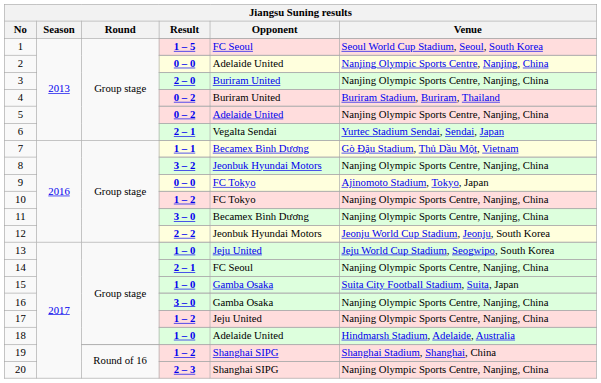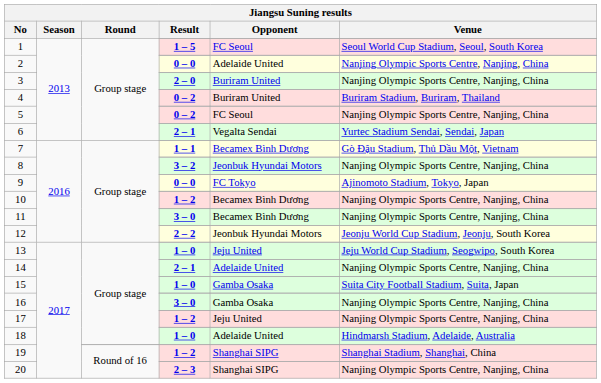5 / 0 – 2 | Opponent: Adelaide United -> FC Seoul
10 / 1 – 2 | Opponent: FC Tokyo -> Becamex Bình Dương
14 / 2 – 1 | Opponent: FC Seoul -> Adelaide United
